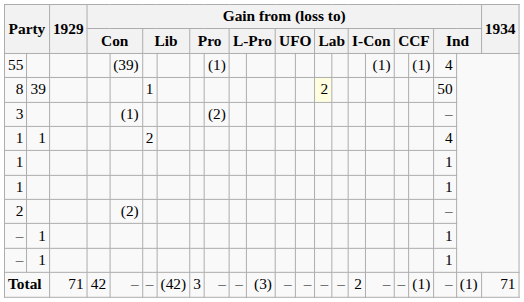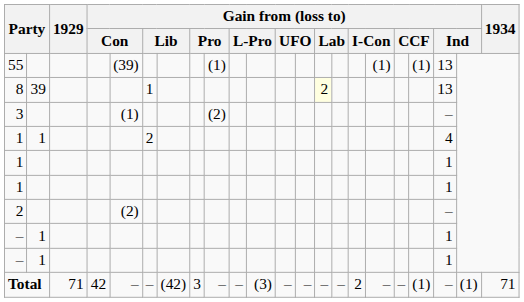55 | column 20: 4 -> 13
8 | column 20: 50 -> 13
